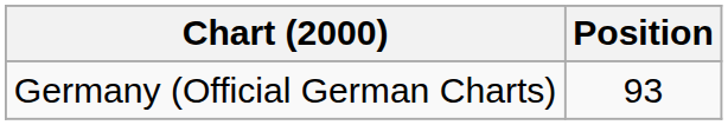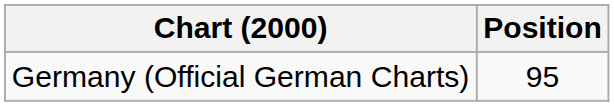Germany (Official German Charts) | Position: 93 -> 95
